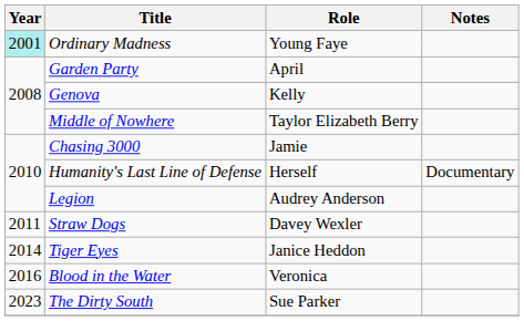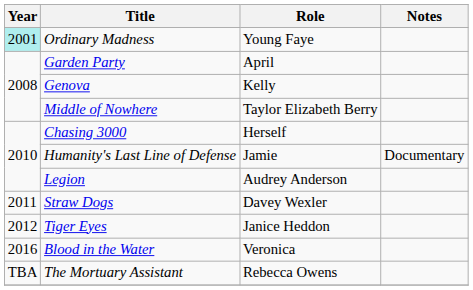Chasing 3000 | Role: Jamie -> Herself
Humanity's Last Line of Defense | Role: Herself -> Jamie
Tiger Eyes | Year: 2014 -> 2012
- row: 2023 | The Dirty South | Sue Parker
+ row: TBA | The Mortuary Assistant | Rebecca Owens
